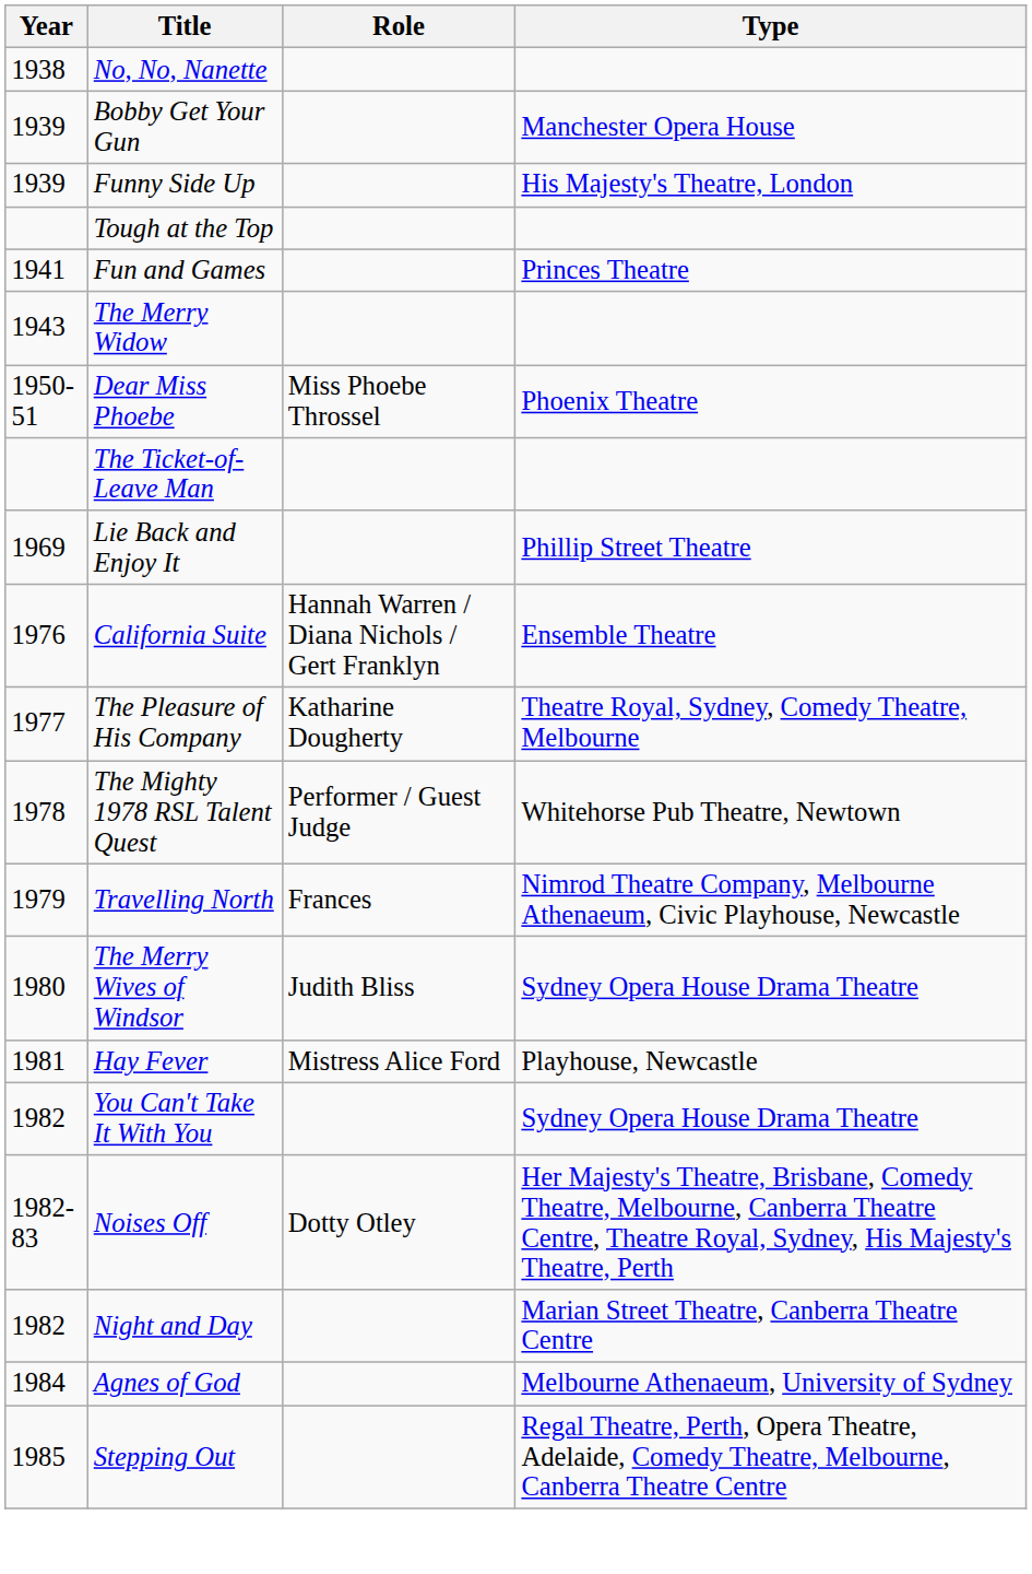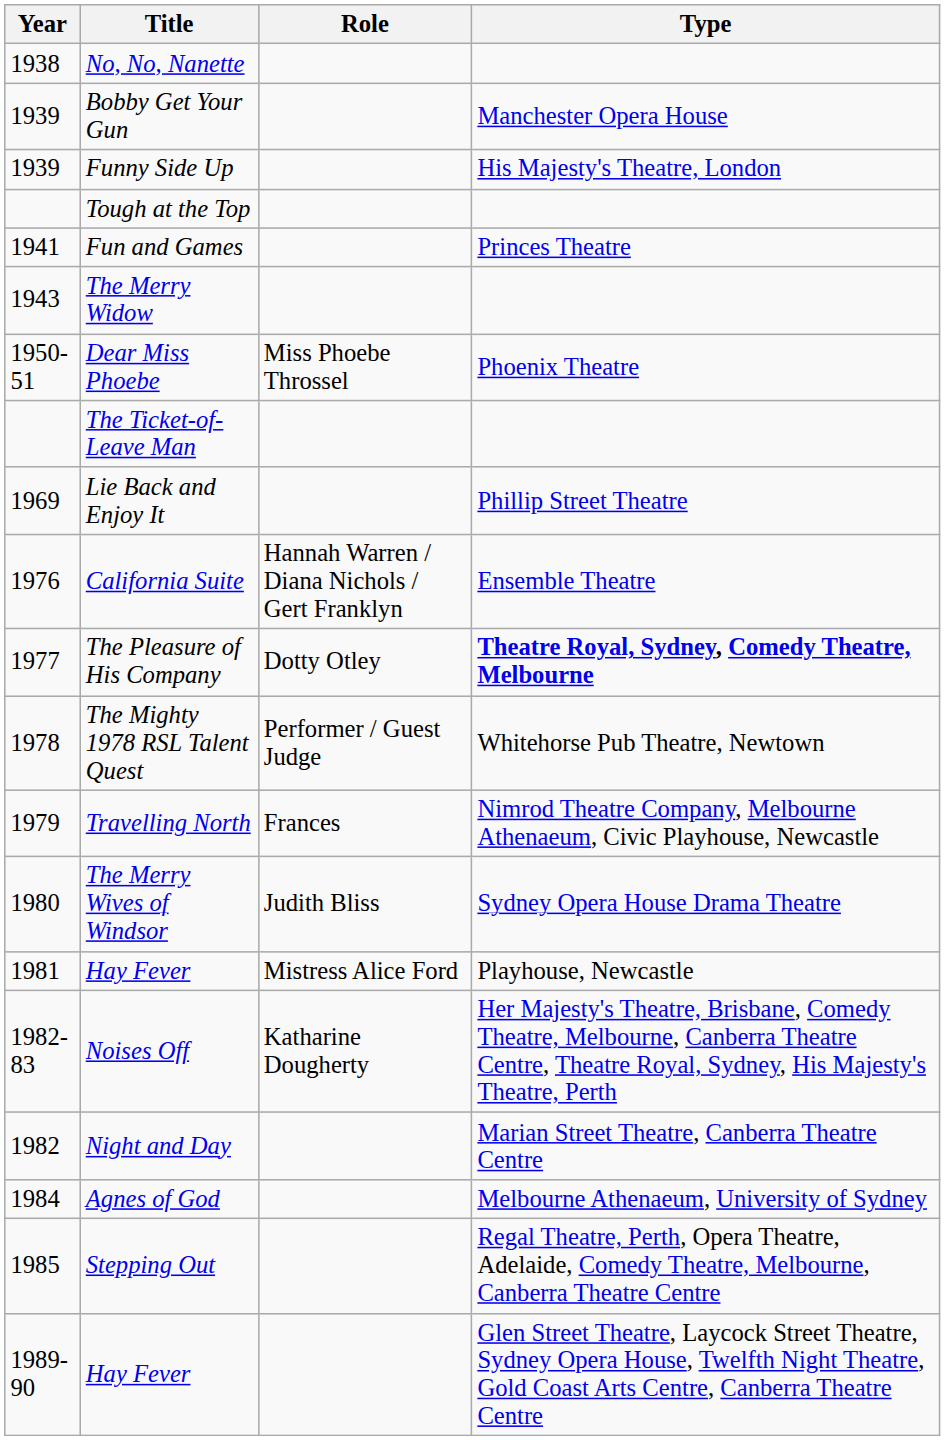The Pleasure of His Company | Role: Katharine Dougherty -> Dotty Otley
The Pleasure of His Company | Type: normal -> bold
- row: 1982 | You Can't Take It With You | Sydney Opera House Drama Theatre
Noises Off | Role: Dotty Otley -> Katharine Dougherty
+ row: 1989-90 | Hay Fever | Glen Street Theatre, Laycock Street Theatre, Sydney Opera House, Twelfth Night Theatre, Gold Coast Arts Centre, Canberra Theatre Centre
